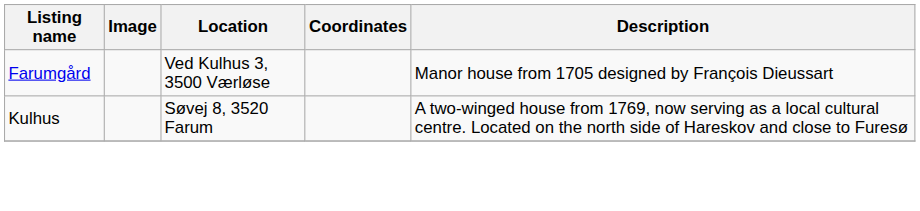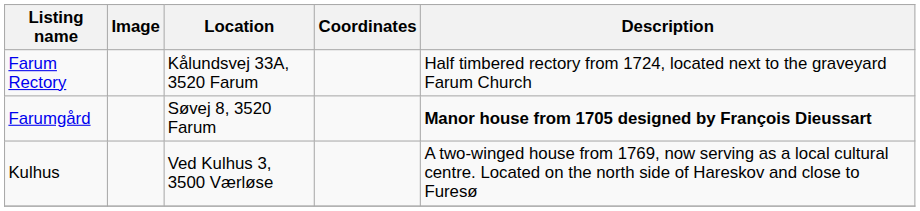+ row: Farum Rectory | Kålundsvej 33A, 3520 Farum | Half timbered rectory from 1724, located next to the graveyard Farum Church
Farumgård | Location: Ved Kulhus 3, 3500 Værløse -> Søvej 8, 3520 Farum
Farumgård | Description: normal -> bold
Kulhus | Location: Søvej 8, 3520 Farum -> Ved Kulhus 3, 3500 Værløse
